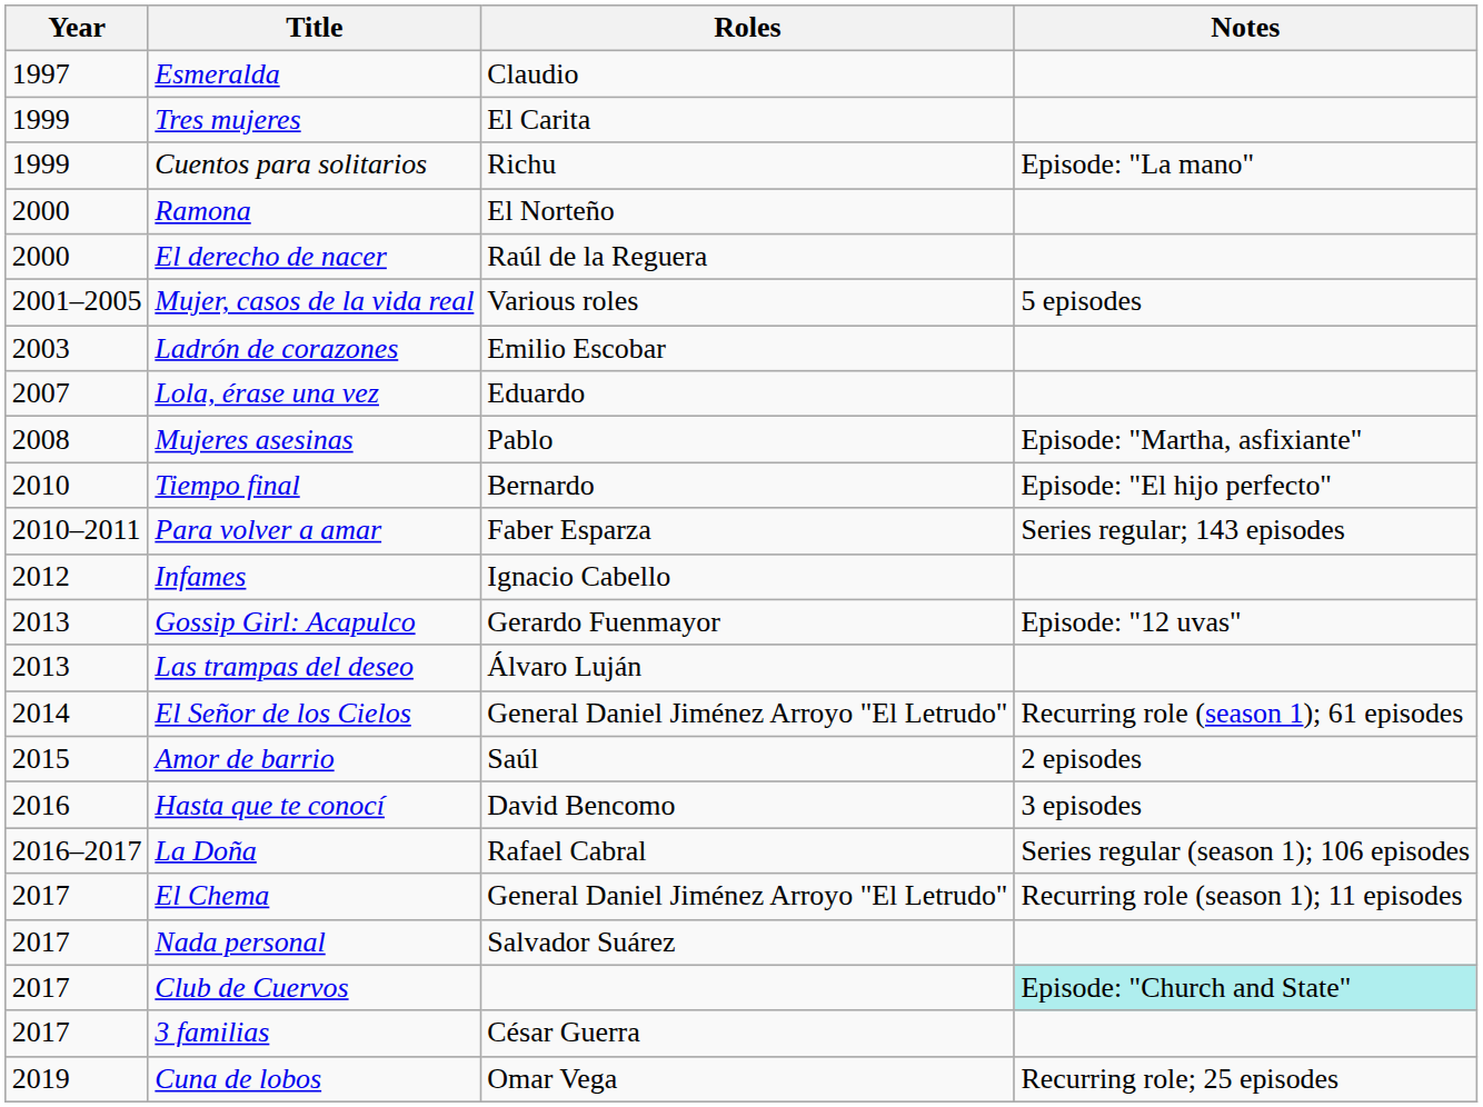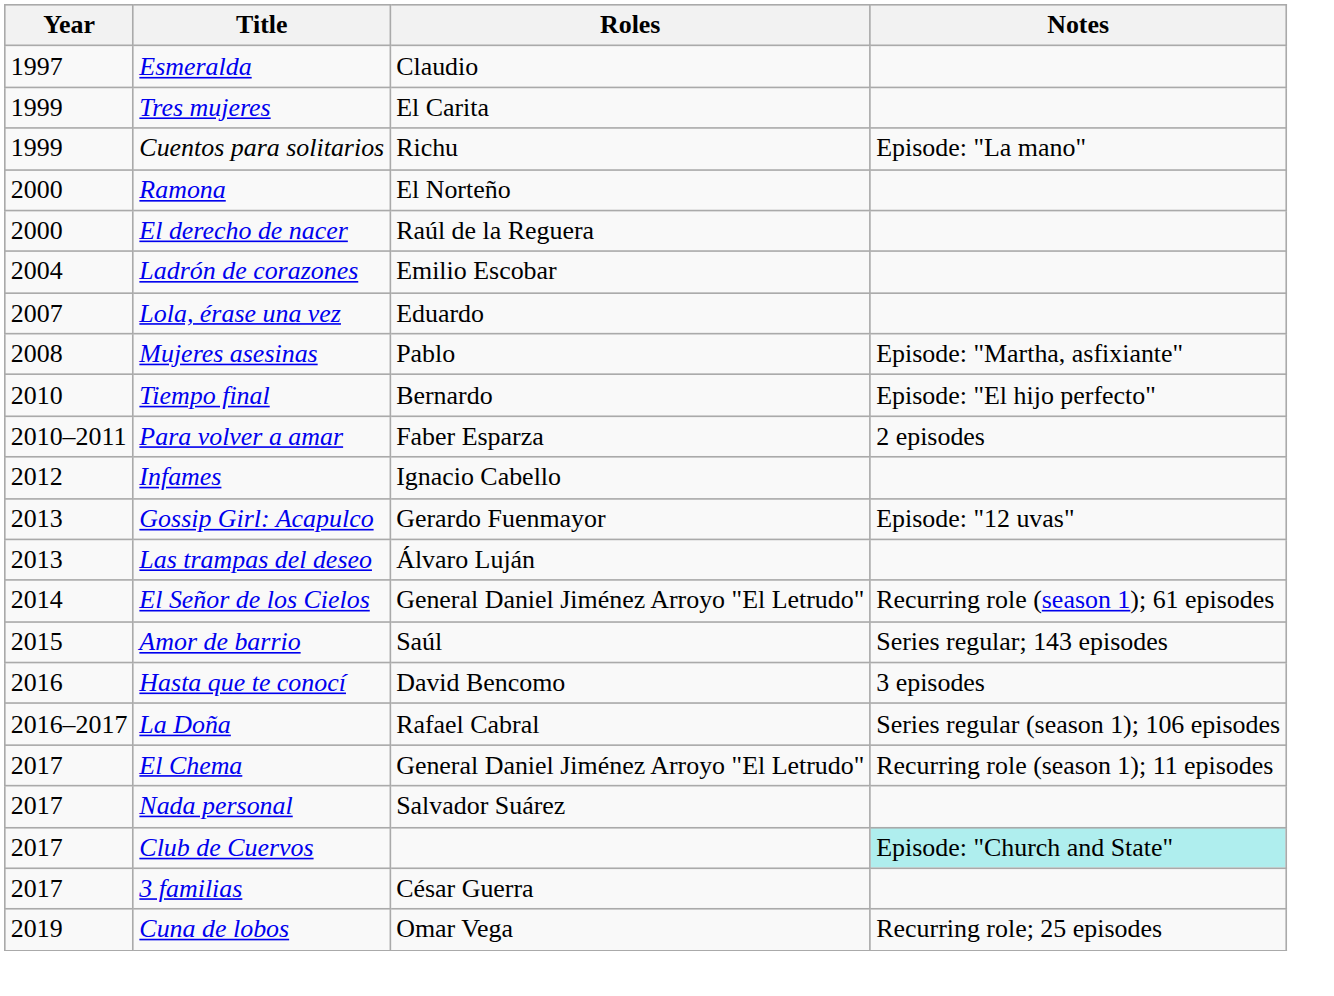- row: 2001–2005 | Mujer, casos de la vida real | Various roles | 5 episodes
Ladrón de corazones | Year: 2003 -> 2004
Para volver a amar | Notes: Series regular; 143 episodes -> 2 episodes
Amor de barrio | Notes: 2 episodes -> Series regular; 143 episodes
